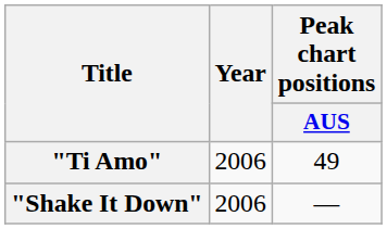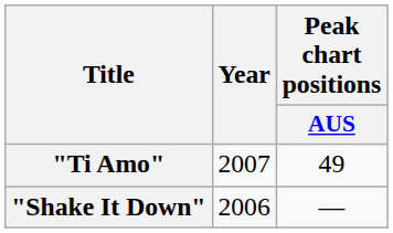"Ti Amo" | Year: 2006 -> 2007
